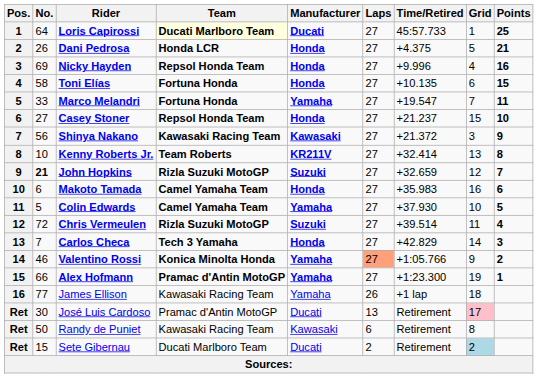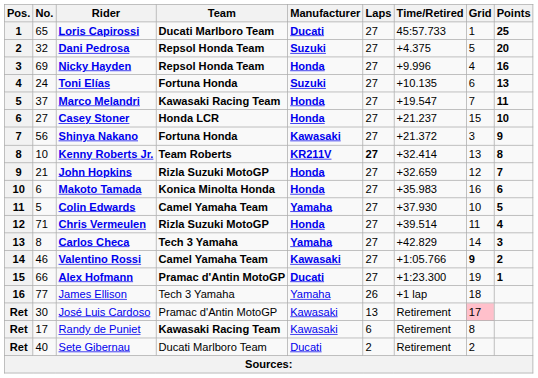Loris Capirossi | No.: 64 -> 65
Loris Capirossi | Team: lightyellow background -> no background
Dani Pedrosa | No.: 26 -> 32
Dani Pedrosa | Team: Honda LCR -> Repsol Honda Team
Dani Pedrosa | Manufacturer: Honda -> Suzuki
Dani Pedrosa | Points: 21 -> 20
Toni Elías | No.: 58 -> 24
Toni Elías | Manufacturer: Honda -> Suzuki
Toni Elías | Points: 15 -> 13
Marco Melandri | No.: 33 -> 37
Marco Melandri | Team: Fortuna Honda -> Kawasaki Racing Team
Marco Melandri | Manufacturer: Yamaha -> Honda
Casey Stoner | Team: Repsol Honda Team -> Honda LCR
Shinya Nakano | Team: Kawasaki Racing Team -> Fortuna Honda
Kenny Roberts Jr. | Laps: normal -> bold
John Hopkins | No.: bold -> normal
John Hopkins | Manufacturer: Suzuki -> Honda
Makoto Tamada | Team: Camel Yamaha Team -> Konica Minolta Honda
Chris Vermeulen | No.: 72 -> 71
Chris Vermeulen | Manufacturer: Suzuki -> Honda
Carlos Checa | No.: 7 -> 8
Carlos Checa | Manufacturer: Honda -> Yamaha
Valentino Rossi | Team: Konica Minolta Honda -> Camel Yamaha Team
Valentino Rossi | Manufacturer: Yamaha -> Kawasaki
Valentino Rossi | Laps: lightsalmon background -> no background
Valentino Rossi | Grid: normal -> bold
Alex Hofmann | Manufacturer: Yamaha -> Ducati
James Ellison | Team: Kawasaki Racing Team -> Tech 3 Yamaha
José Luis Cardoso | Manufacturer: Ducati -> Kawasaki
Randy de Puniet | No.: 50 -> 17
Randy de Puniet | Team: normal -> bold
Sete Gibernau | No.: 15 -> 40
Sete Gibernau | Grid: lightblue background -> no background
